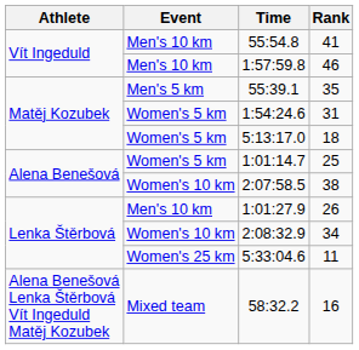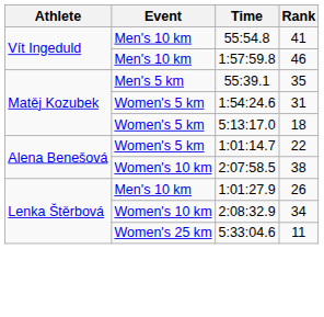1:01:14.7 | Rank: 25 -> 22
- row: Alena Benešová Lenka Štěrbová Vít Ingeduld Matěj Kozubek | Mixed team | 58:32.2 | 16
